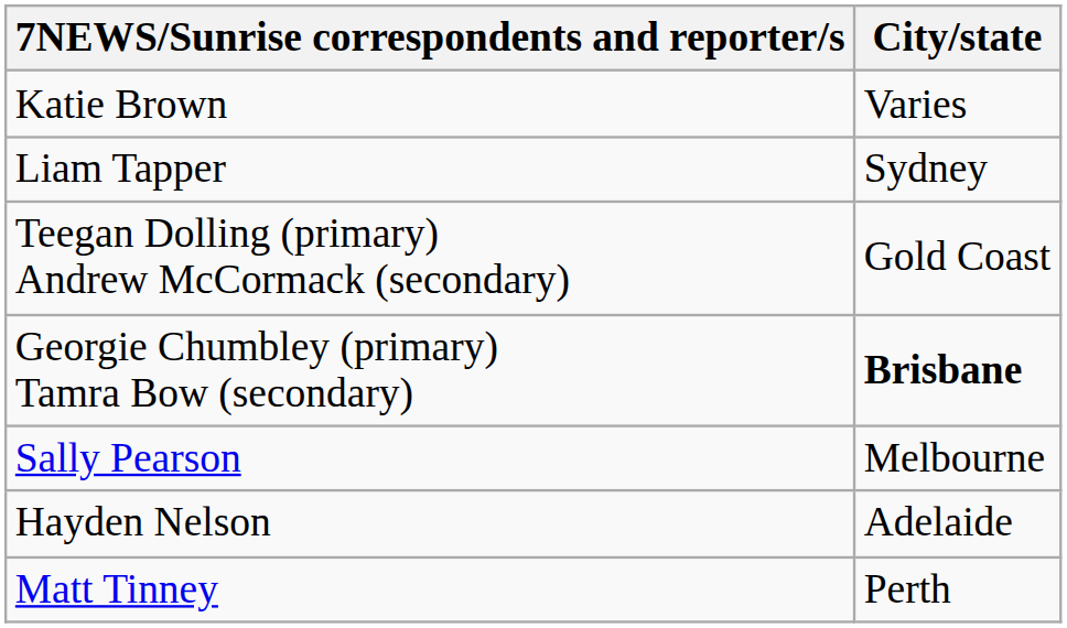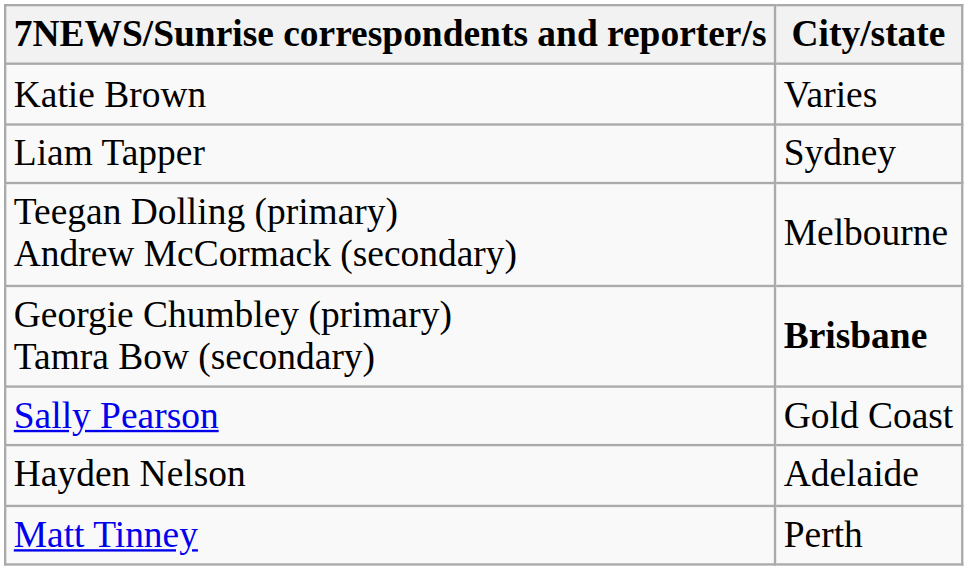Teegan Dolling (primary) Andrew McCormack (secondary) | City/state: Gold Coast -> Melbourne
Sally Pearson | City/state: Melbourne -> Gold Coast
